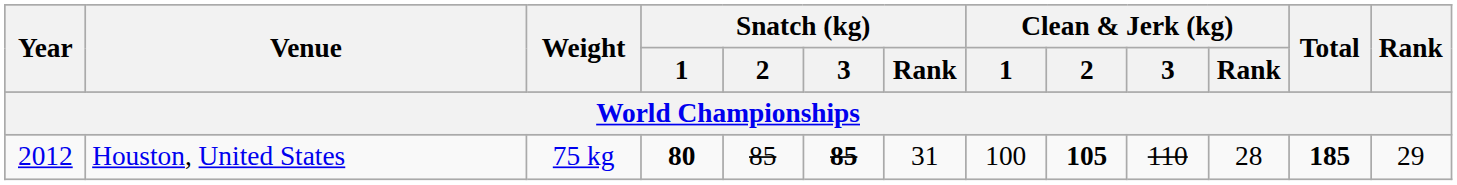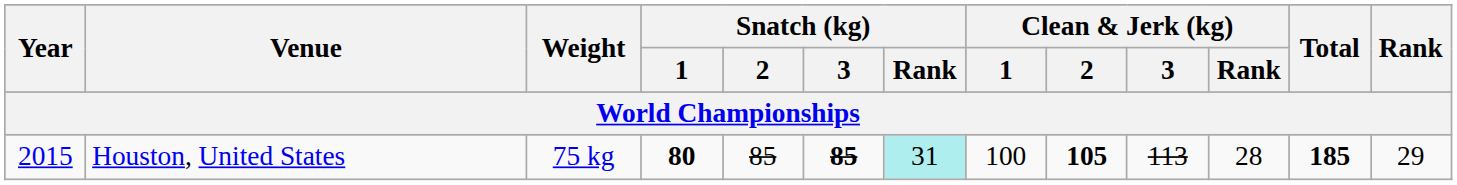Houston, United States | Year: 2012 -> 2015
Houston, United States | Snatch (kg) / Rank: no background -> paleturquoise background
Houston, United States | Clean & Jerk (kg) / 3: 110 -> 113
